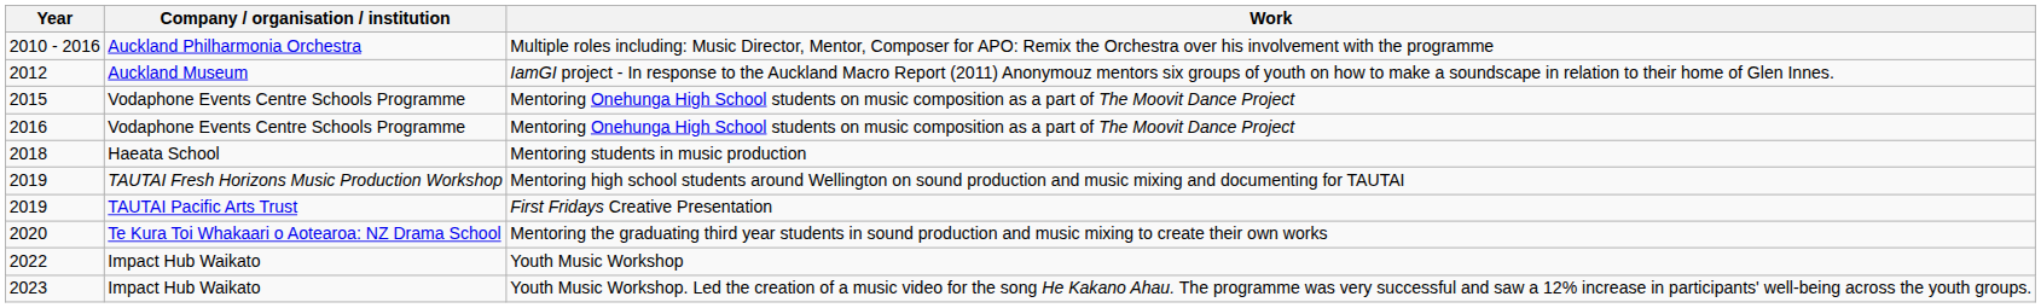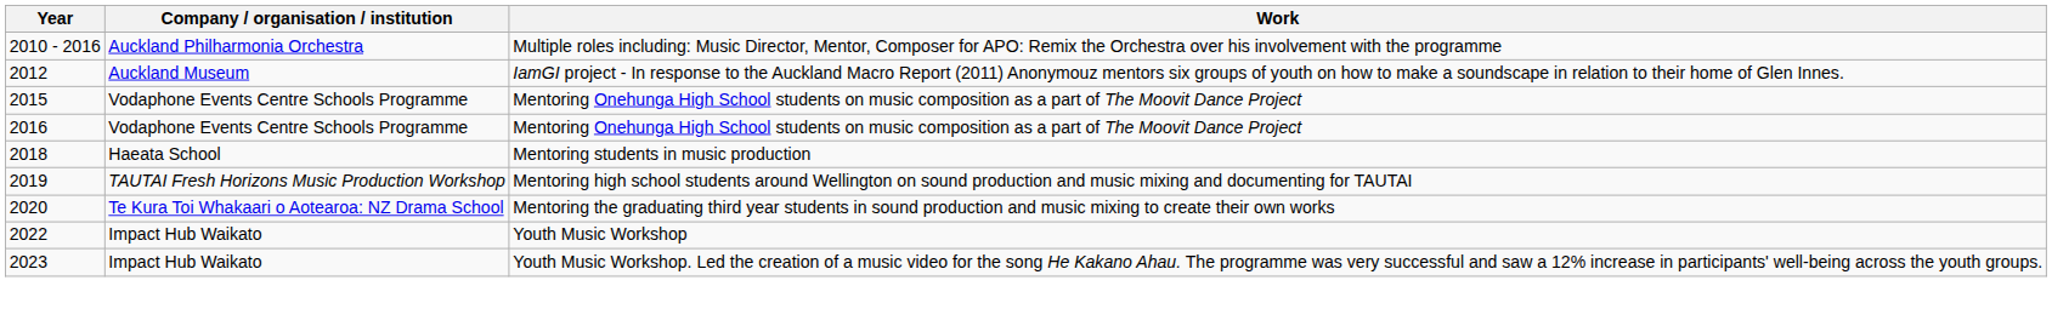- row: 2019 | TAUTAI Pacific Arts Trust | First Fridays Creative Presentation
